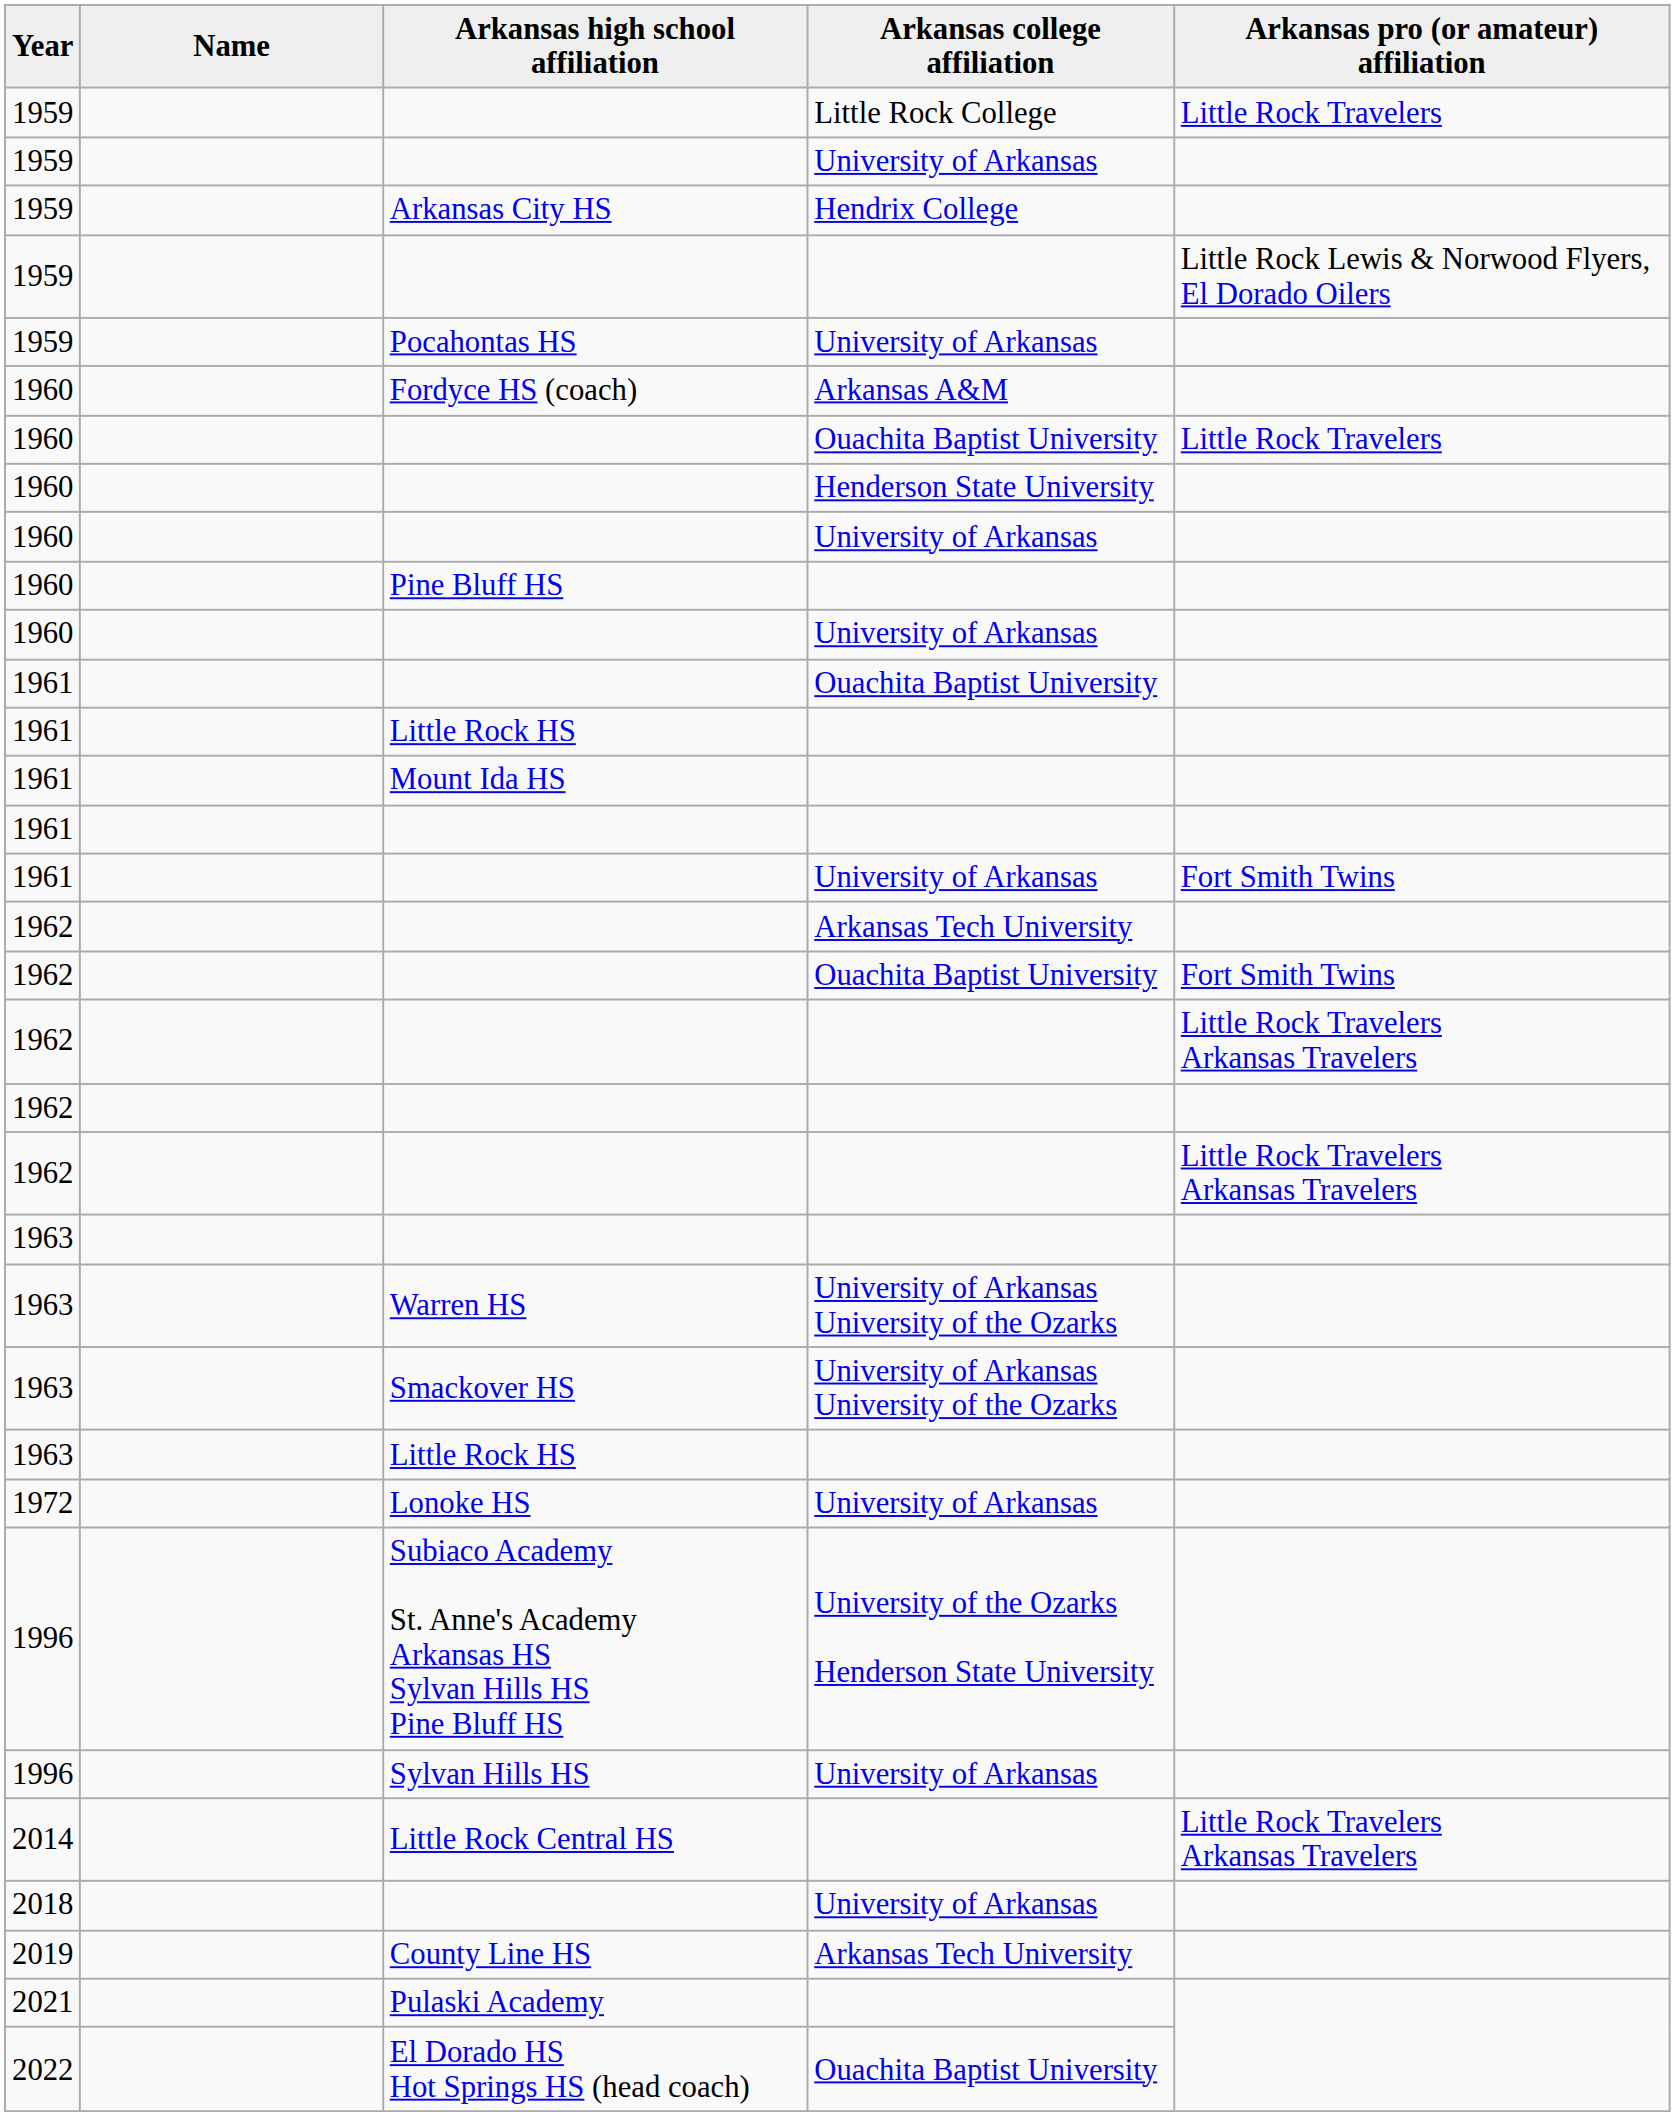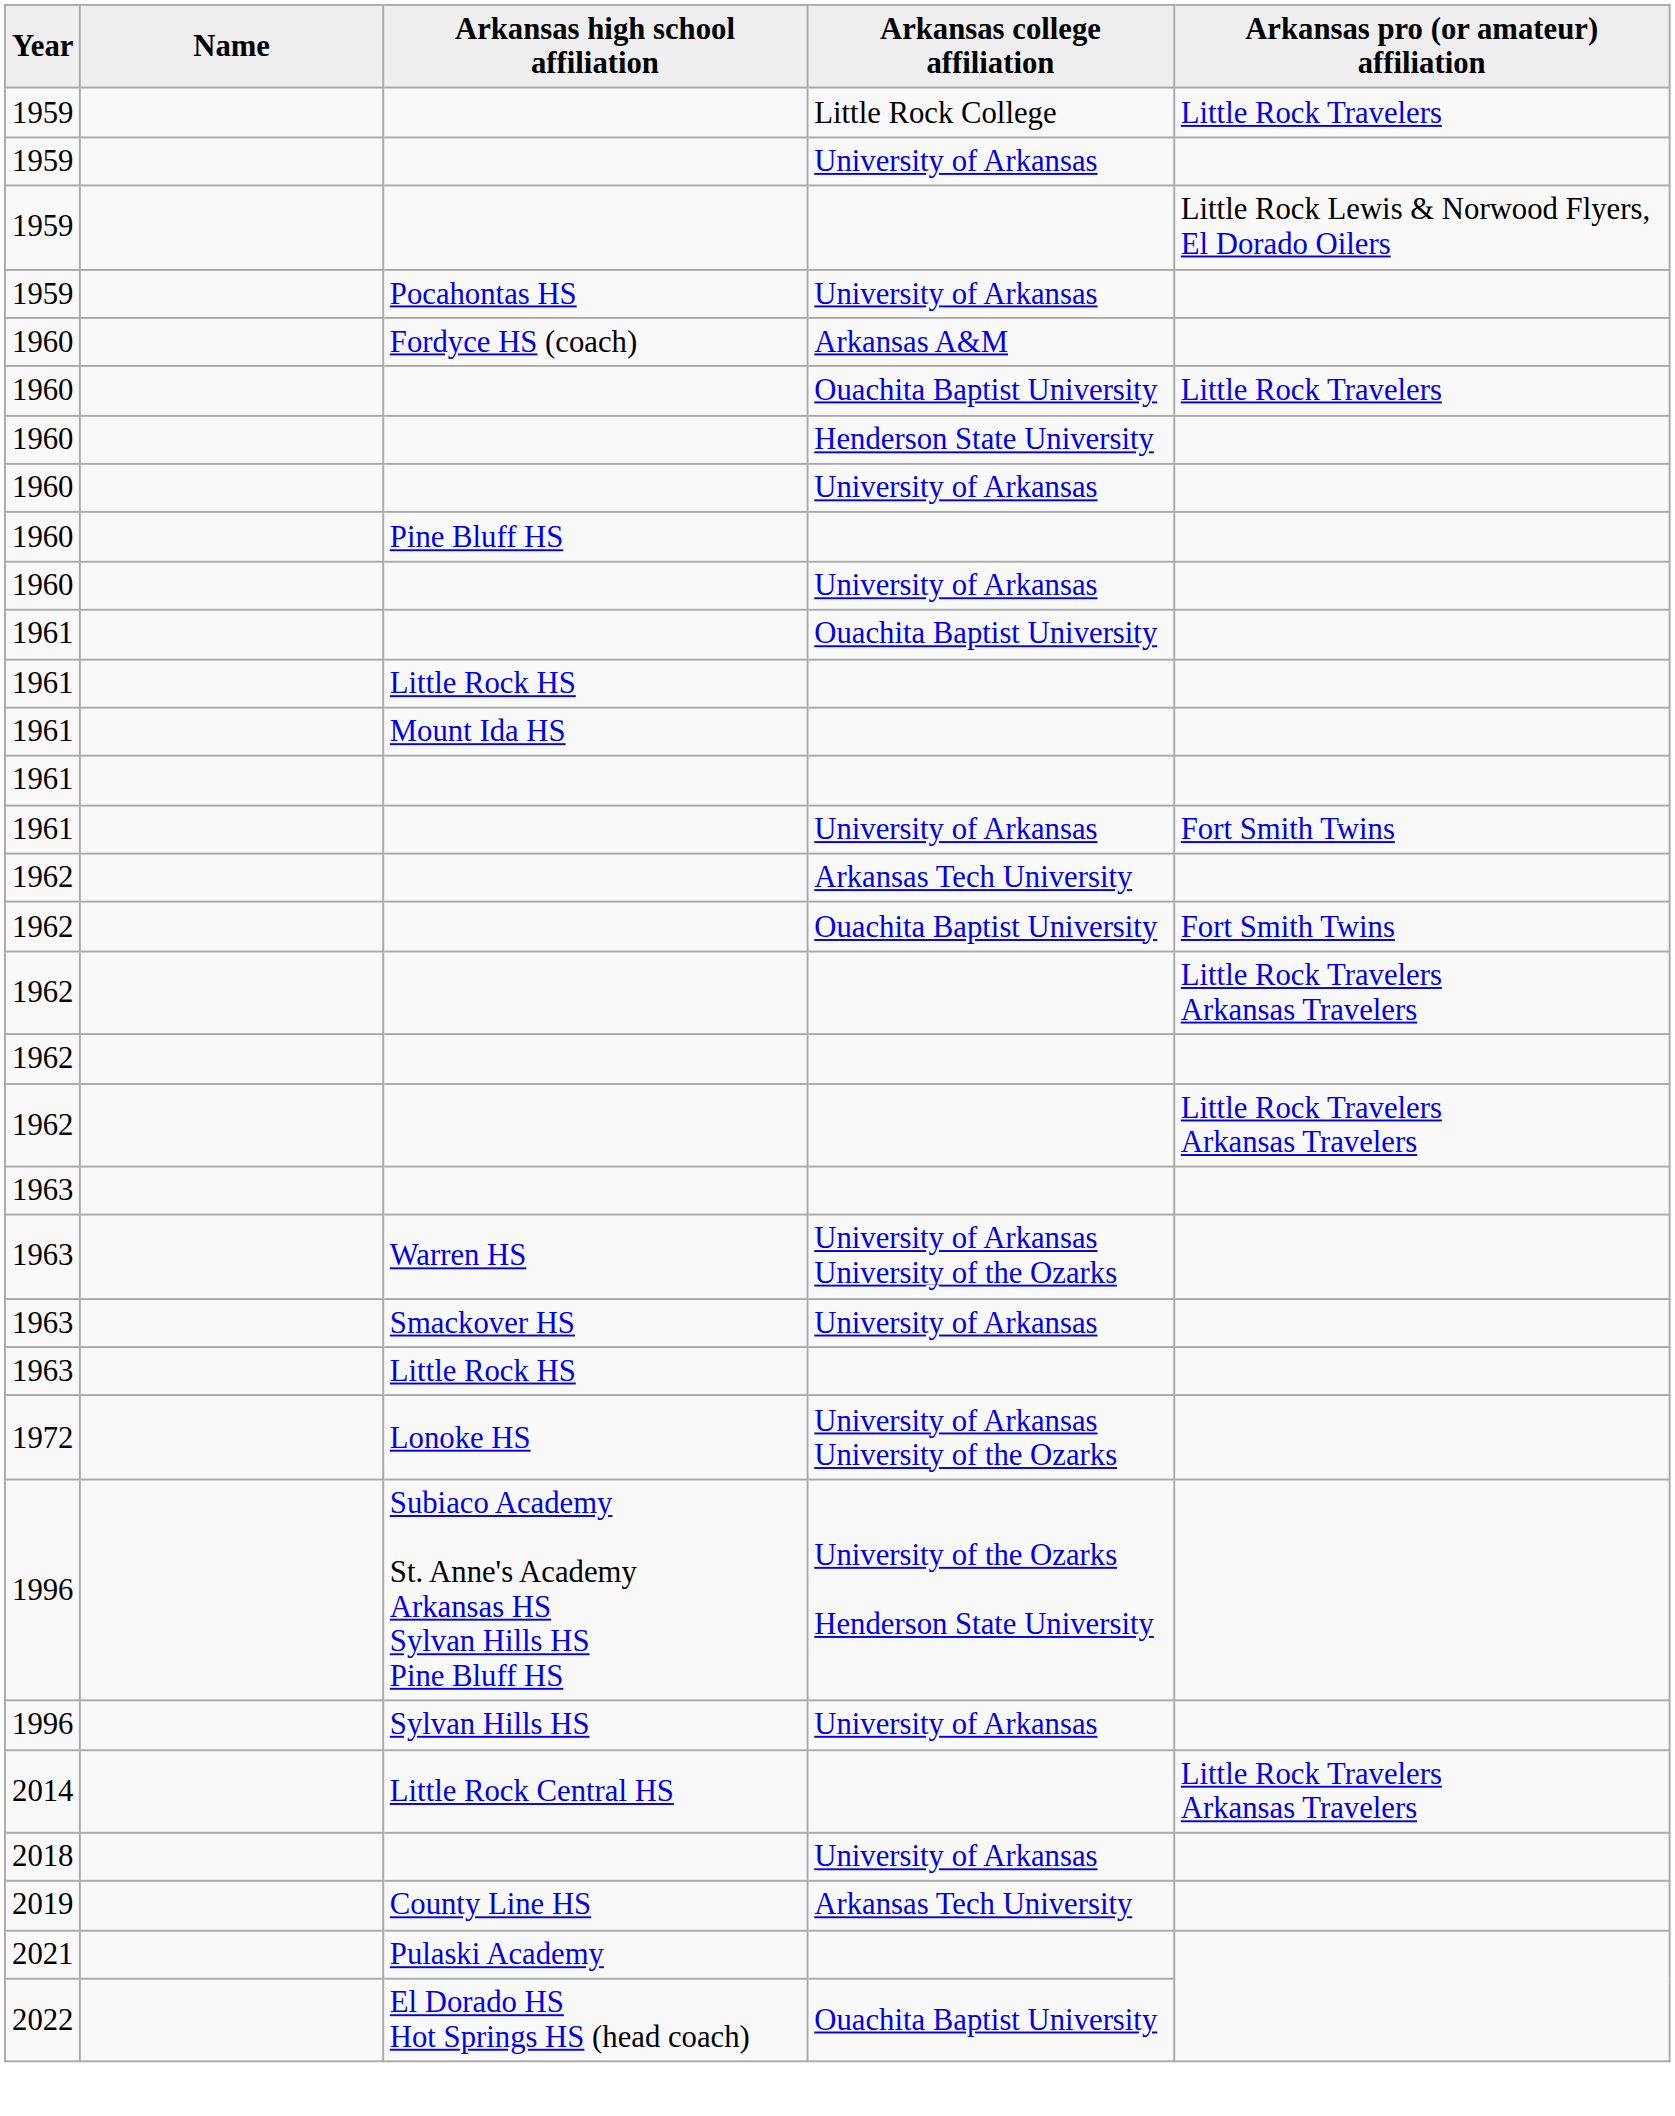- row: 1959 | Arkansas City HS | Hendrix College
Smackover HS | Arkansas college affiliation: University of Arkansas University of the Ozarks -> University of Arkansas
Lonoke HS | Arkansas college affiliation: University of Arkansas -> University of Arkansas University of the Ozarks
